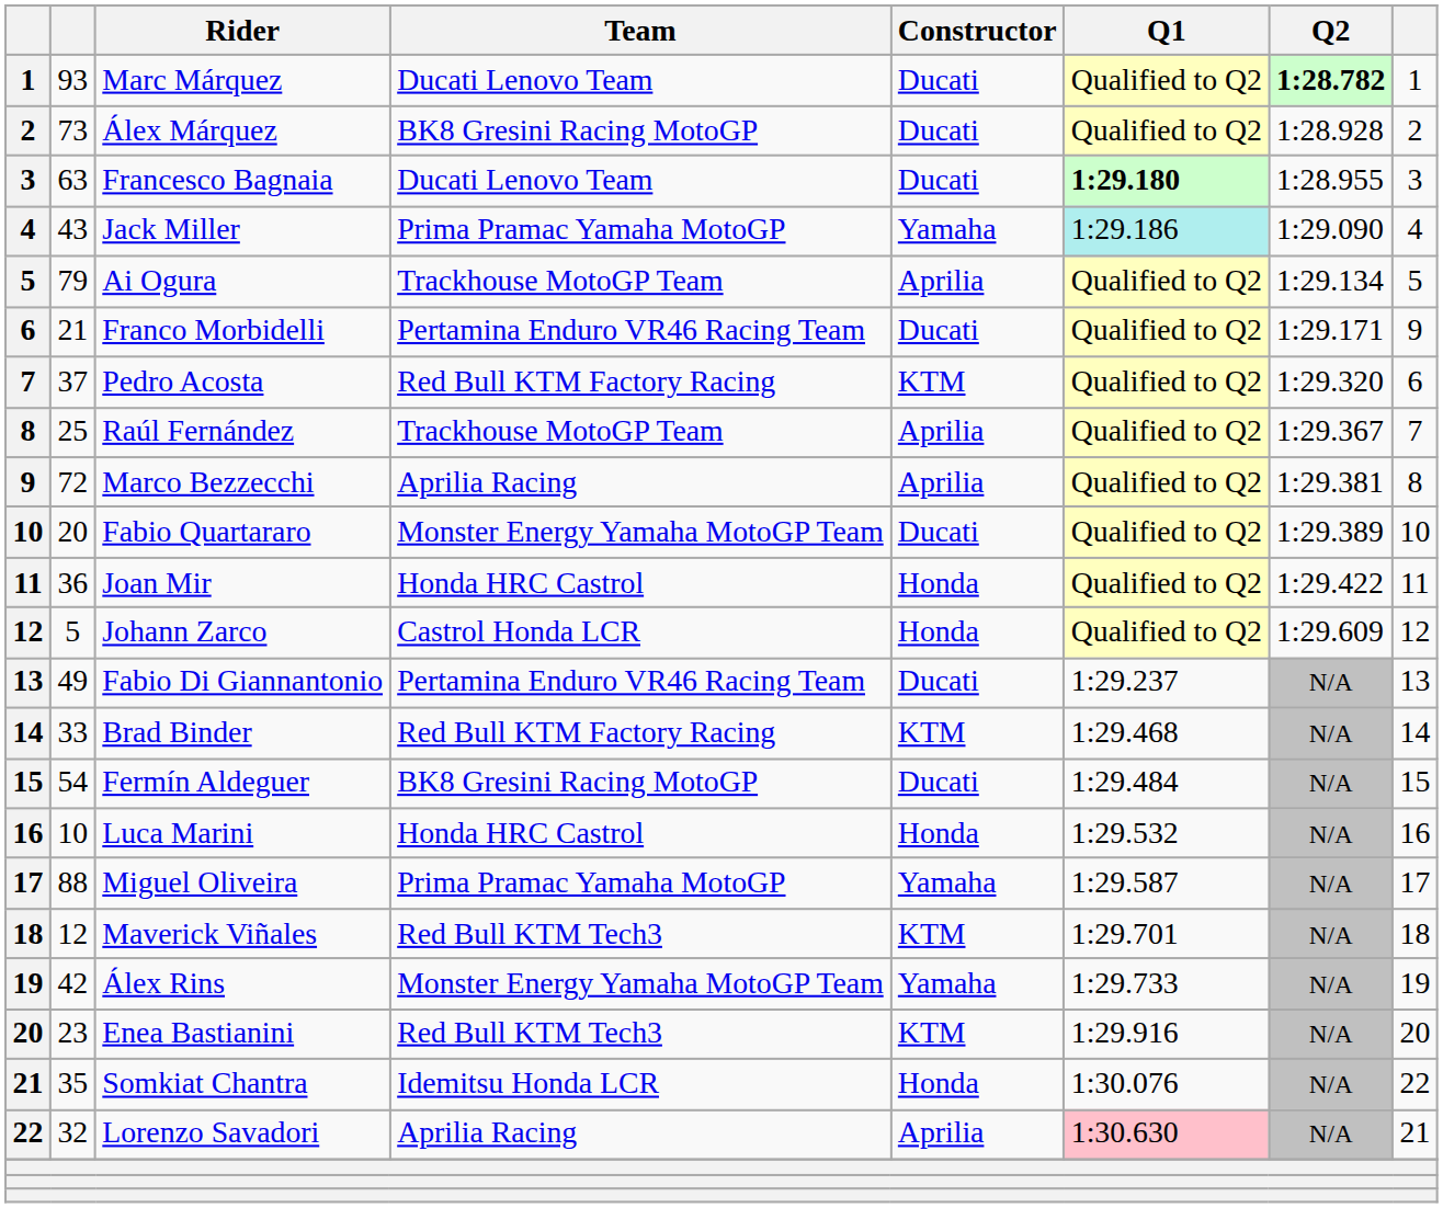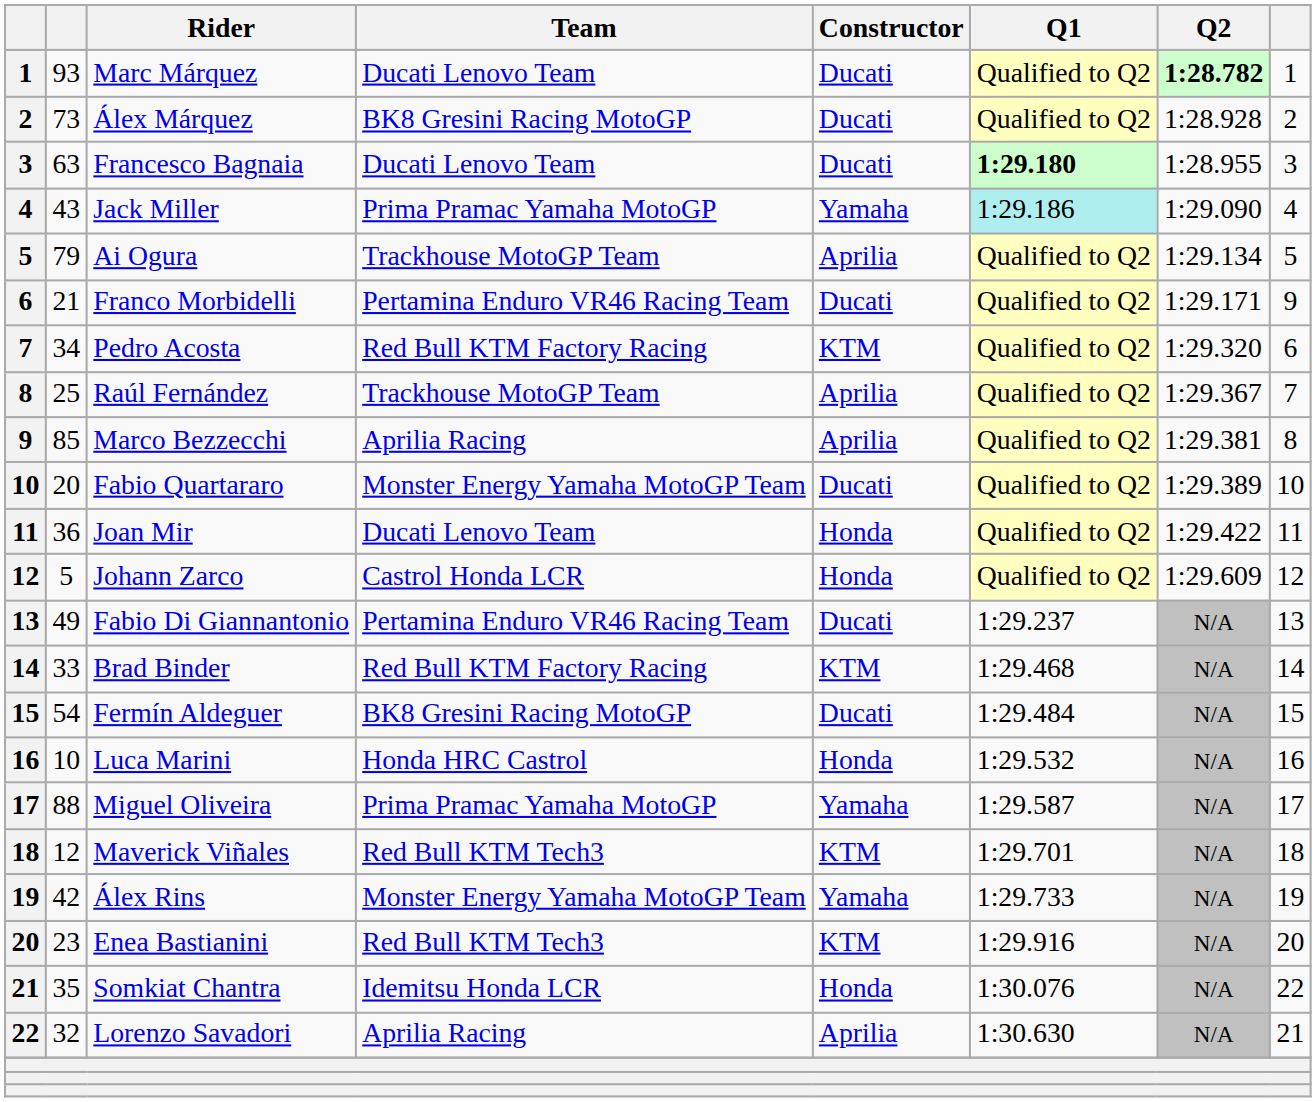Pedro Acosta | column 2: 37 -> 34
Marco Bezzecchi | column 2: 72 -> 85
Joan Mir | Team: Honda HRC Castrol -> Ducati Lenovo Team
Lorenzo Savadori | Q1: pink background -> no background
